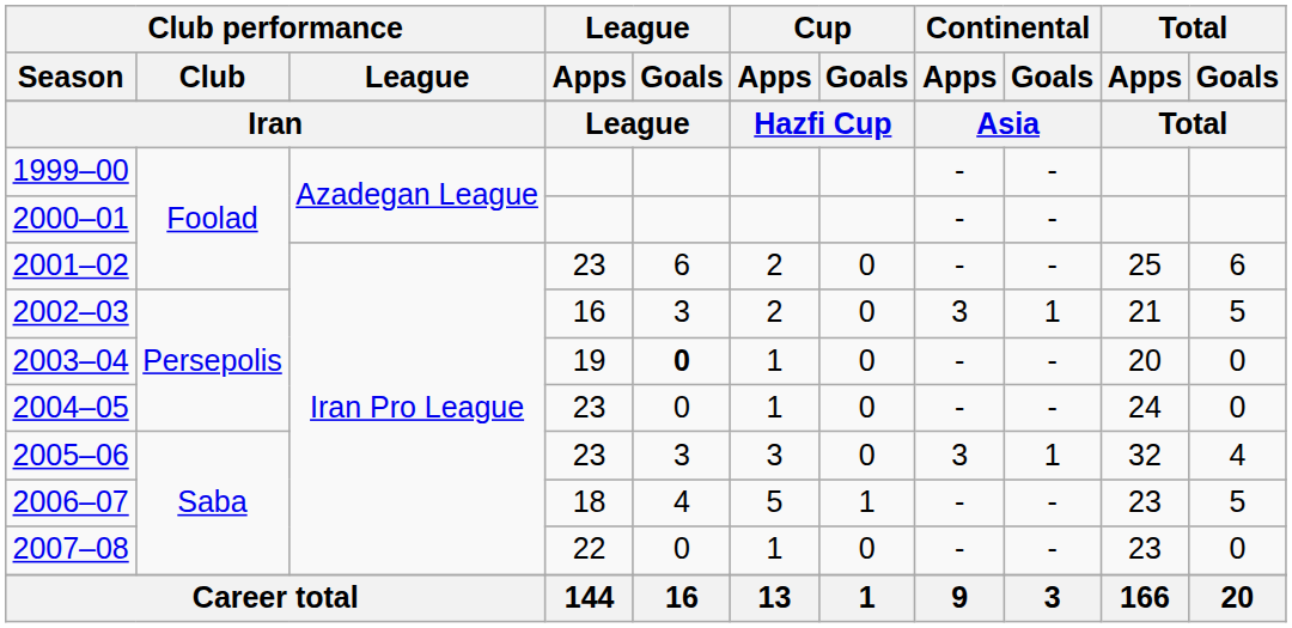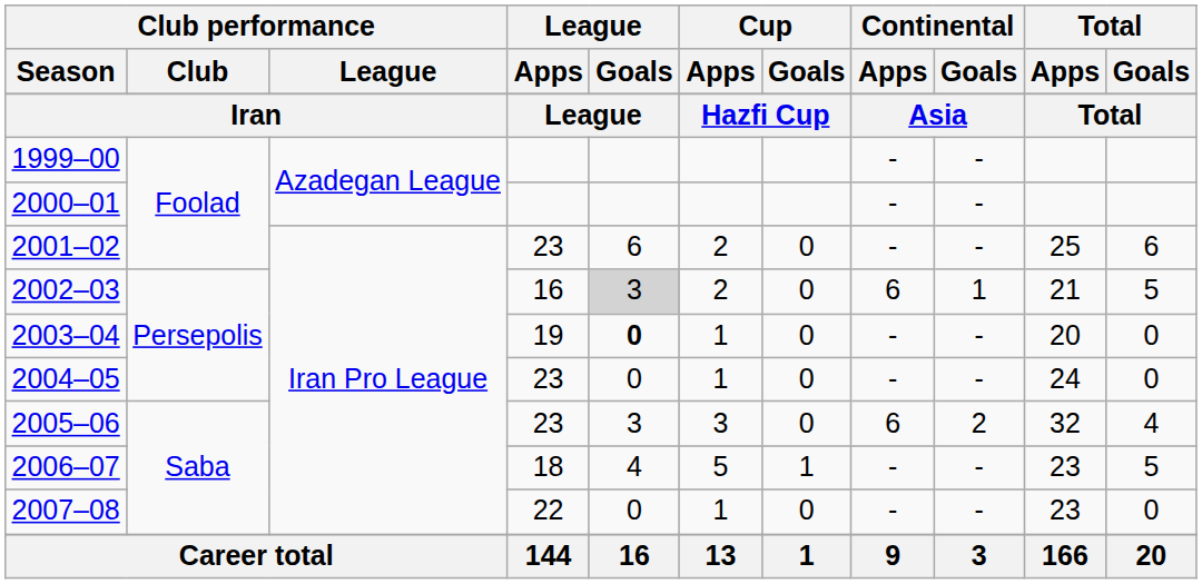2002–03 | League / Goals: no background -> lightgrey background
2002–03 | Continental / Apps: 3 -> 6
2005–06 | Continental / Apps: 3 -> 6
2005–06 | Continental / Goals: 1 -> 2
